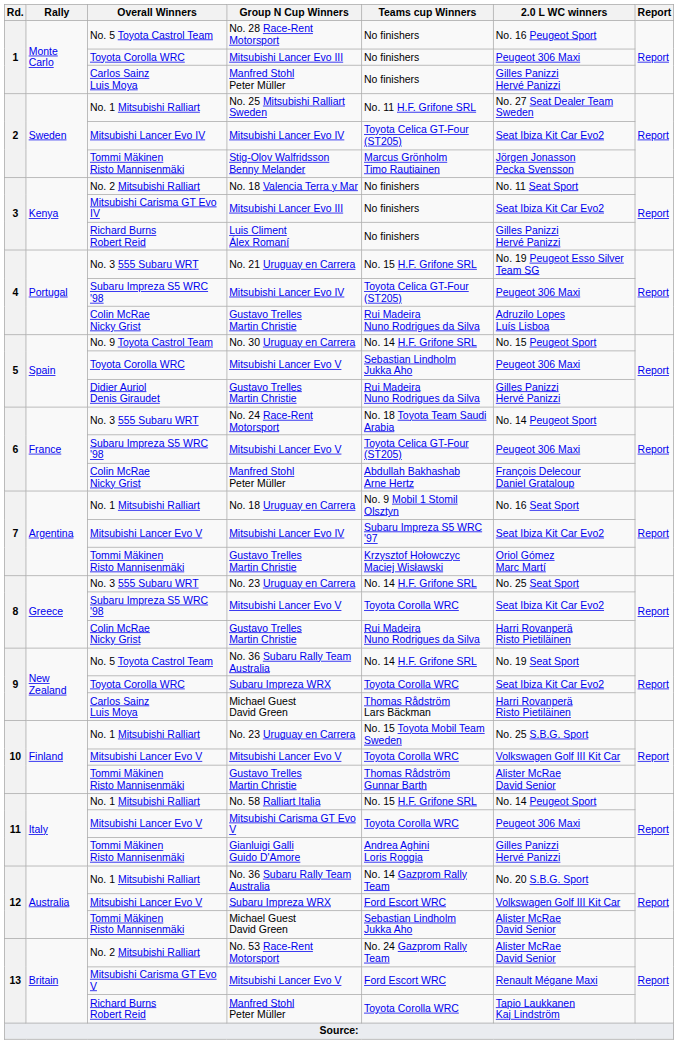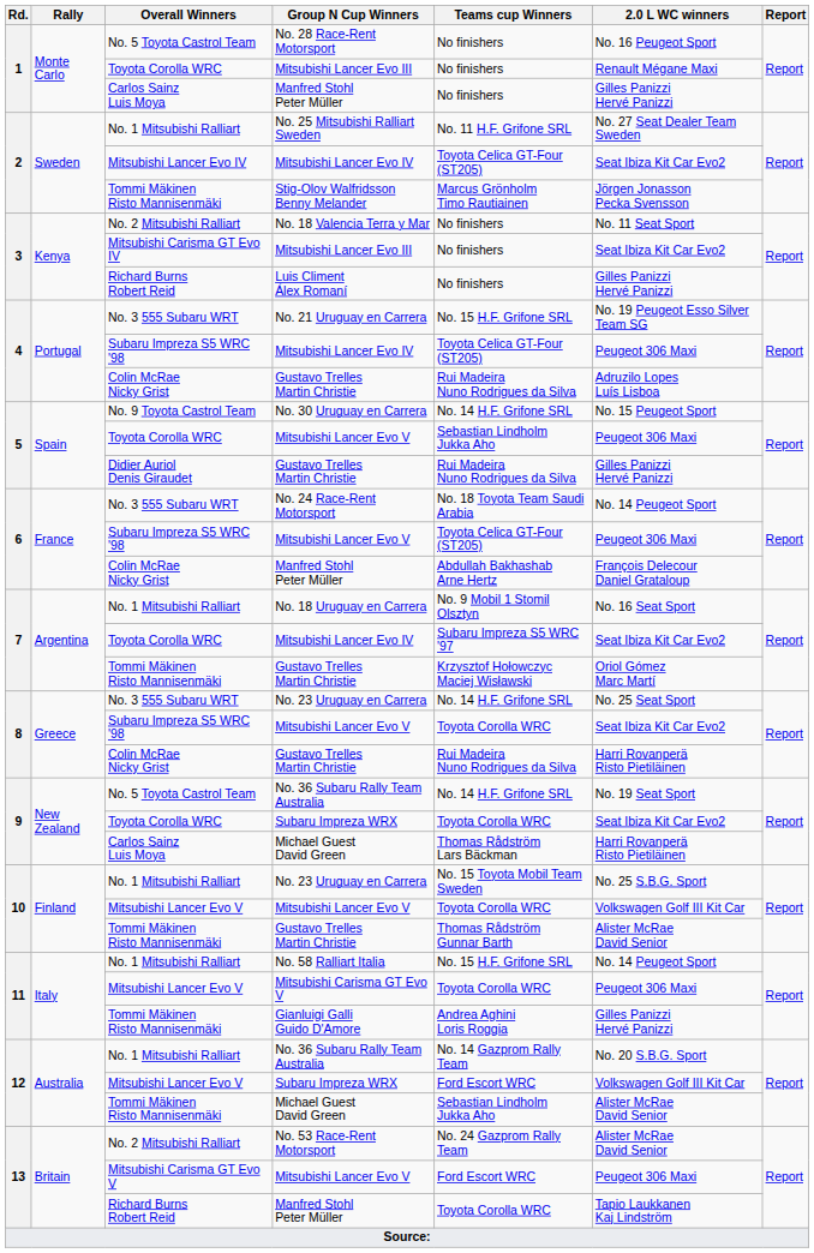1 / Mitsubishi Lancer Evo III | 2.0 L WC winners: Peugeot 306 Maxi -> Renault Mégane Maxi
7 / Mitsubishi Lancer Evo IV | Overall Winners: Mitsubishi Lancer Evo V -> Toyota Corolla WRC
13 / Mitsubishi Lancer Evo V | 2.0 L WC winners: Renault Mégane Maxi -> Peugeot 306 Maxi
